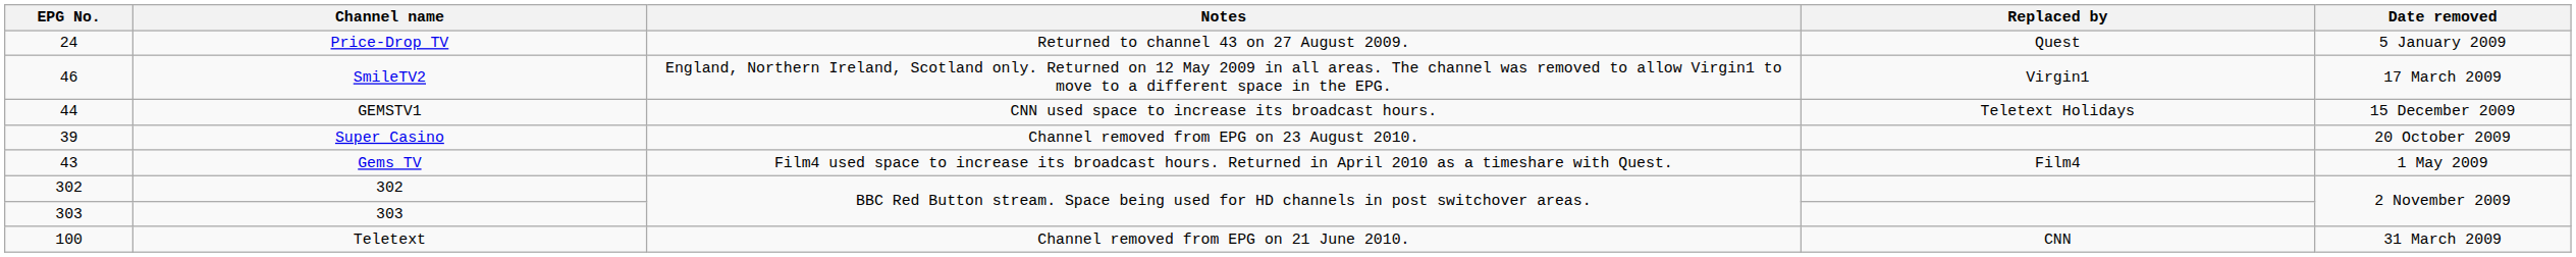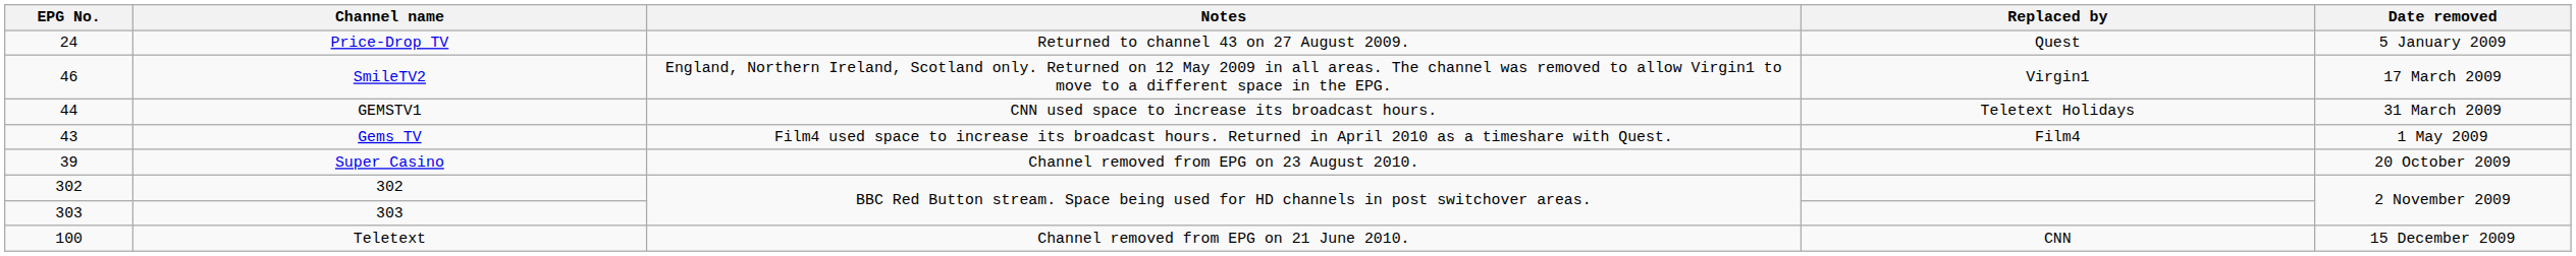GEMSTV1 | Date removed: 15 December 2009 -> 31 March 2009
rows swapped: Gems TV <-> Super Casino
Teletext | Date removed: 31 March 2009 -> 15 December 2009
